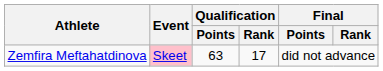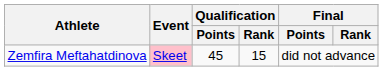Zemfira Meftahatdinova | Qualification / Points: 63 -> 45
Zemfira Meftahatdinova | Qualification / Rank: 17 -> 15
